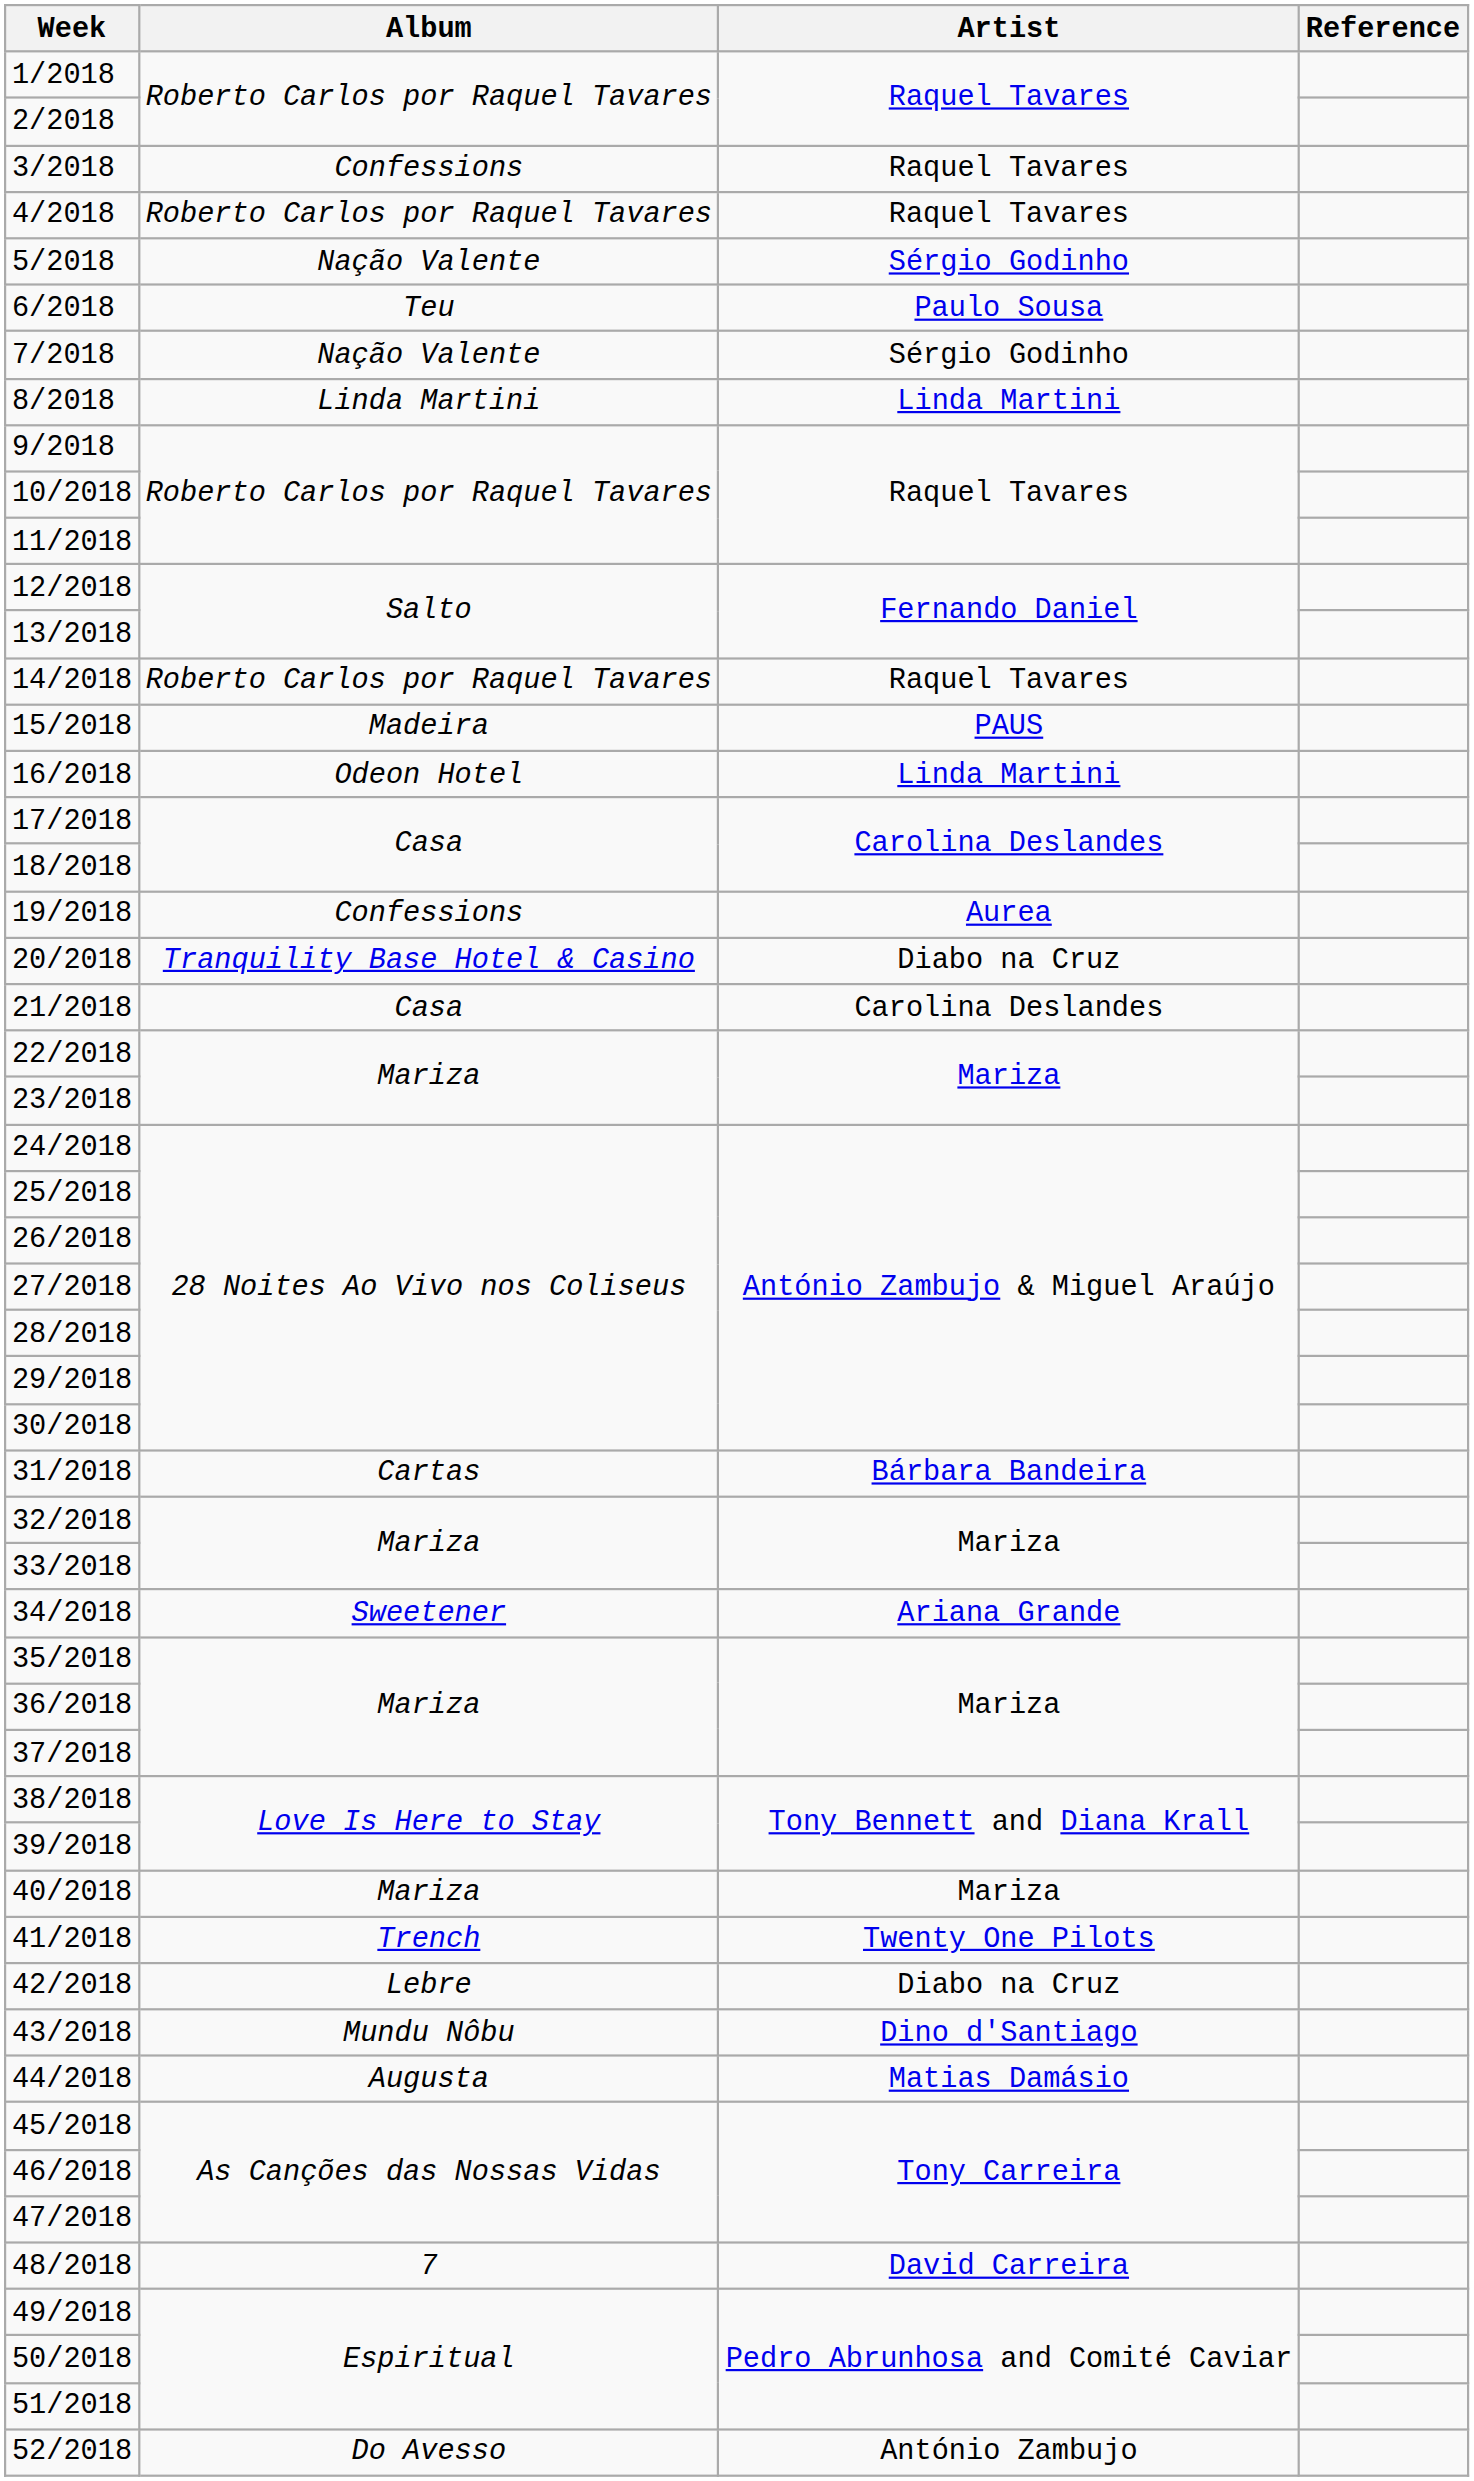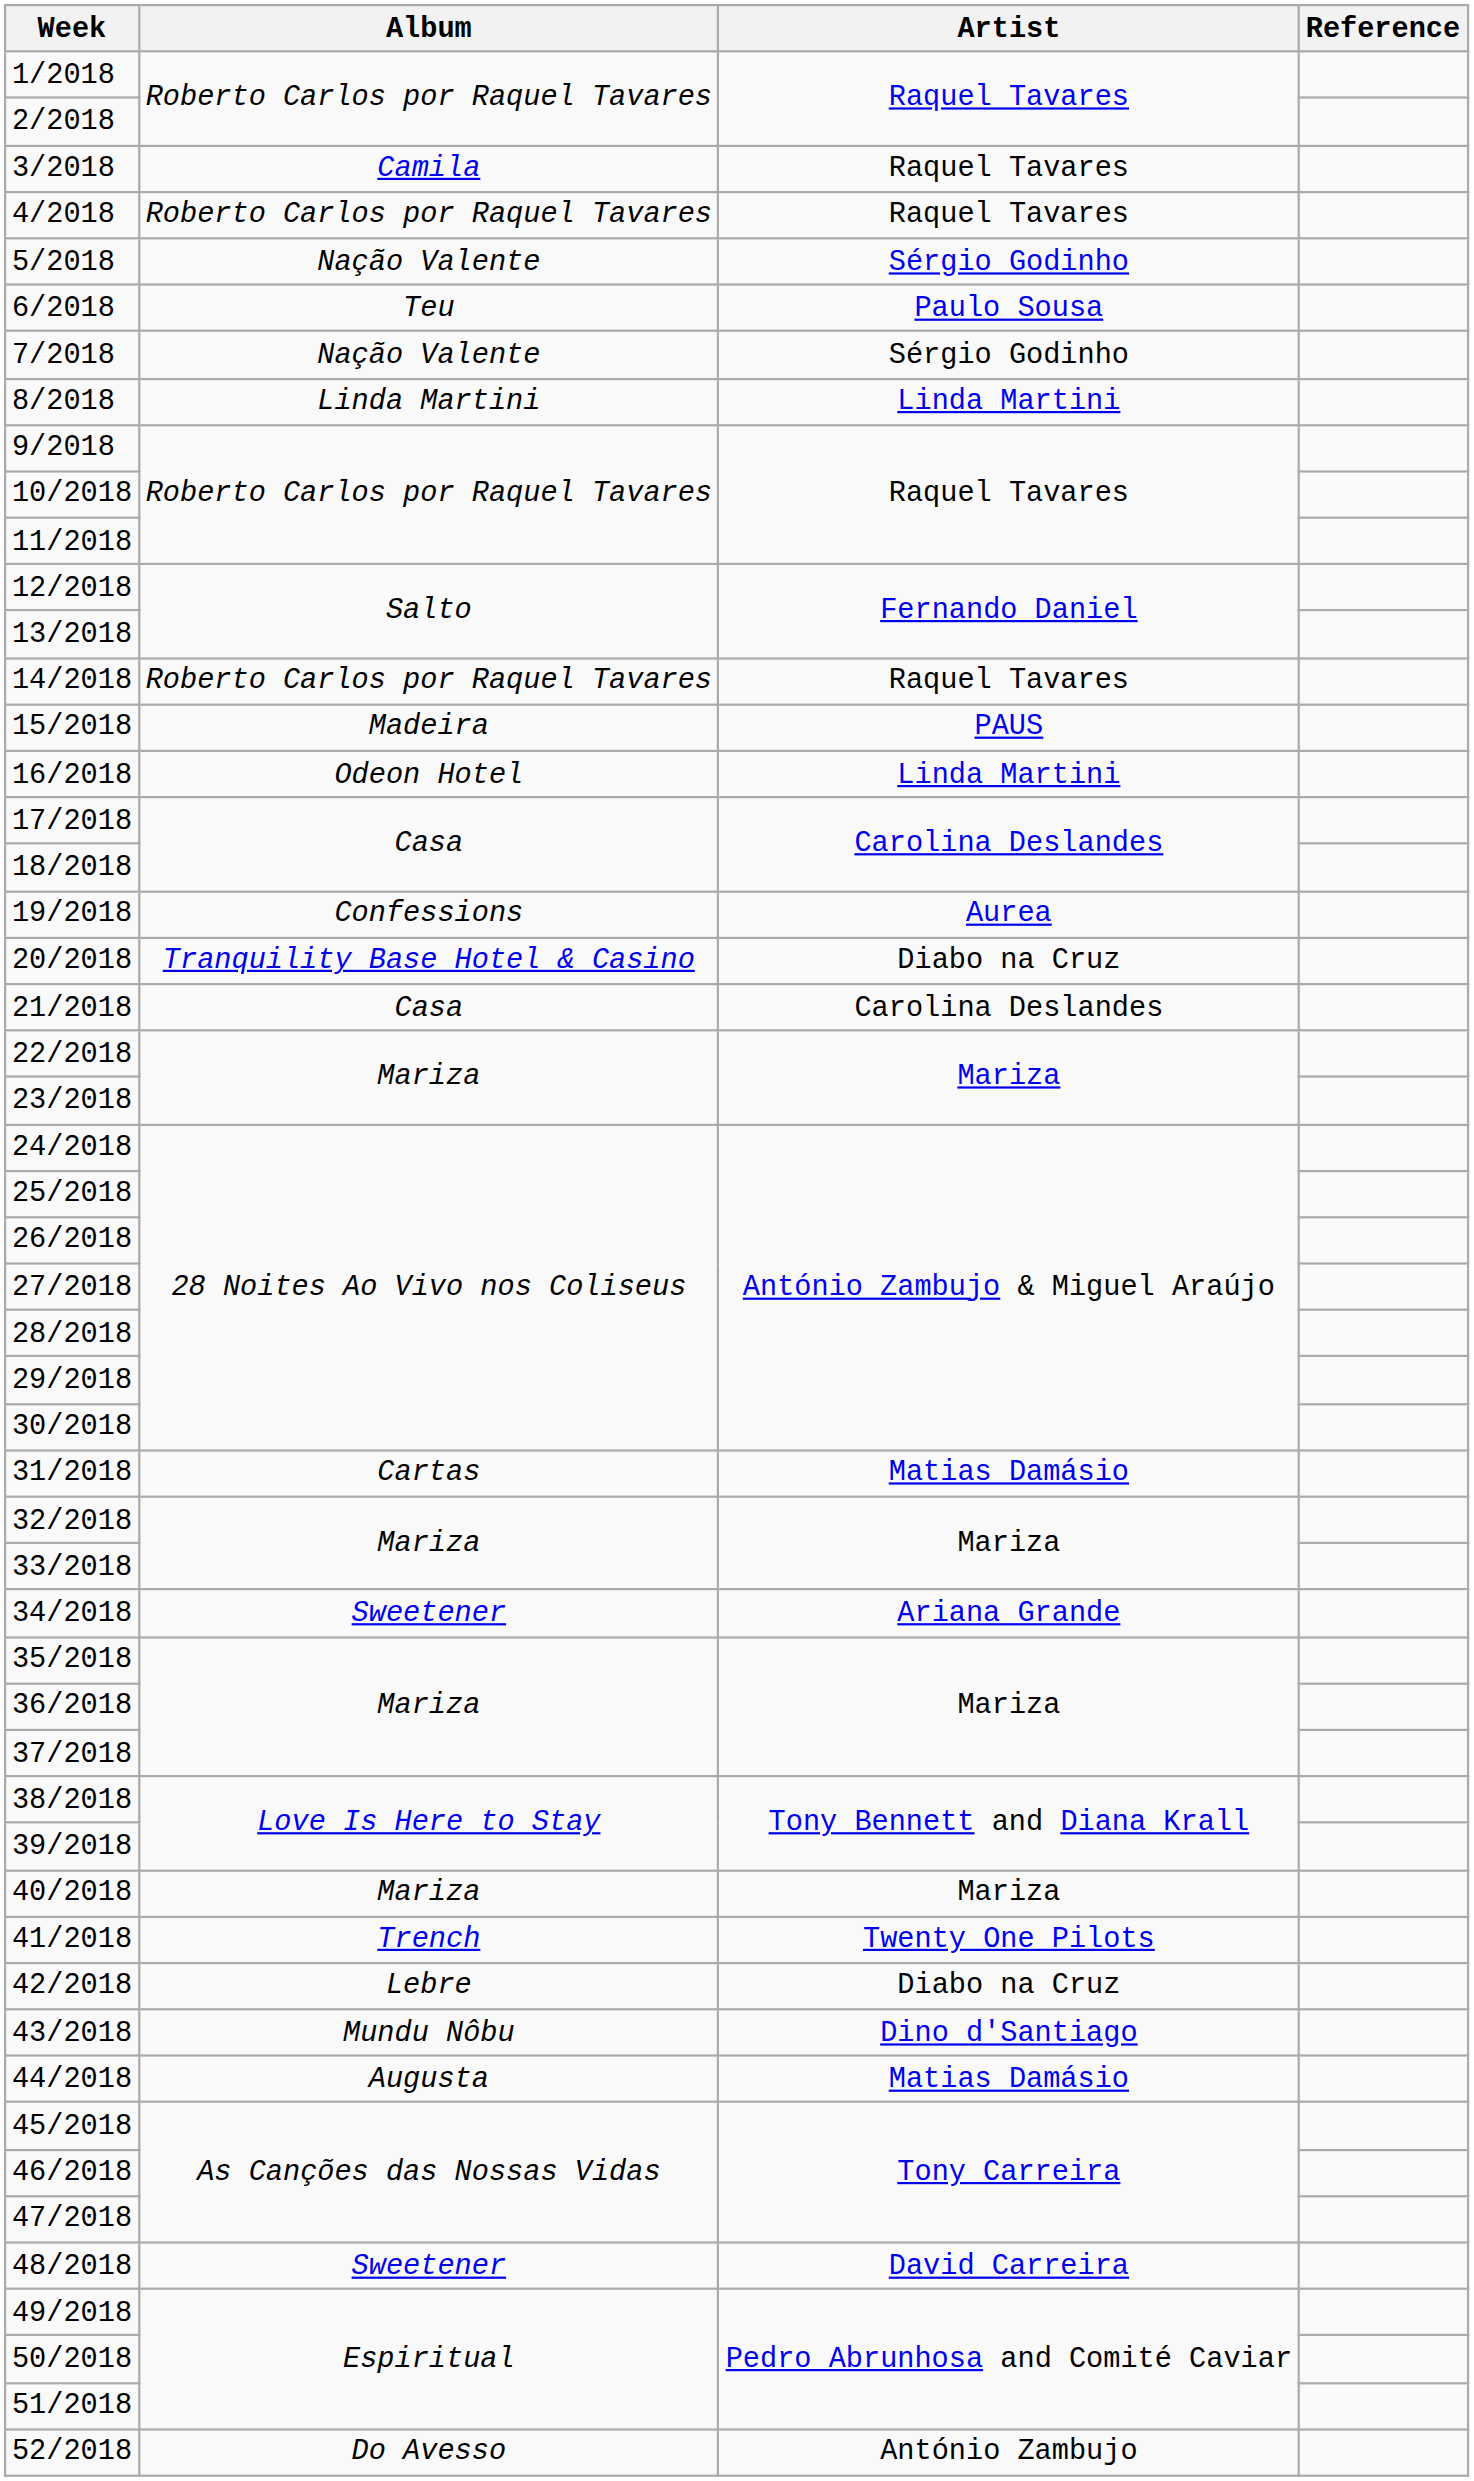3/2018 | Album: Confessions -> Camila
31/2018 | Artist: Bárbara Bandeira -> Matias Damásio
48/2018 | Album: 7 -> Sweetener
